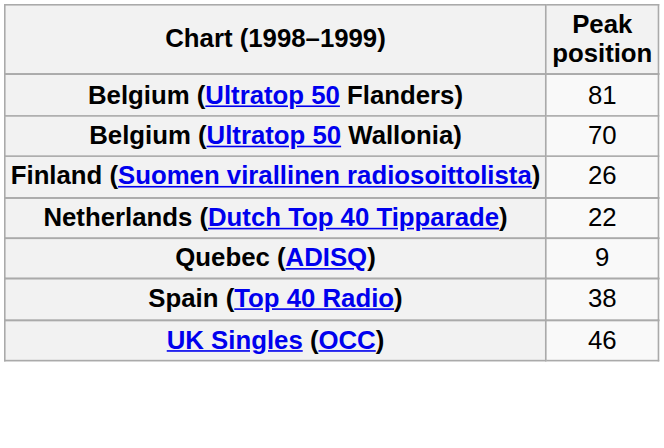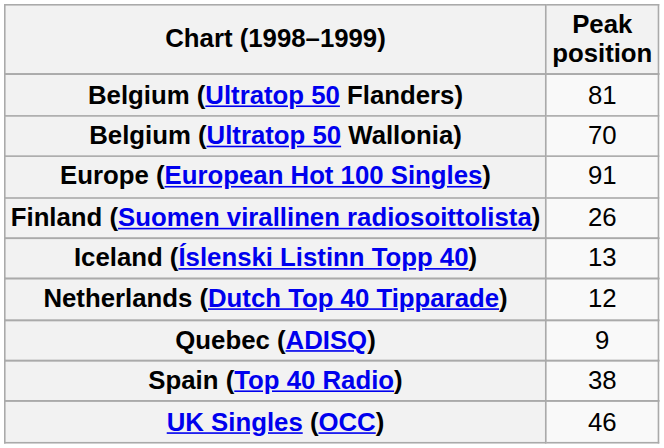+ row: Europe (European Hot 100 Singles) | 91
+ row: Iceland (Íslenski Listinn Topp 40) | 13
Netherlands (Dutch Top 40 Tipparade) | Peak position: 22 -> 12
